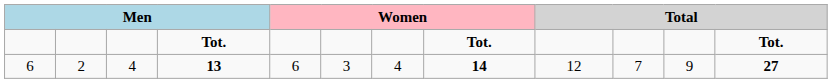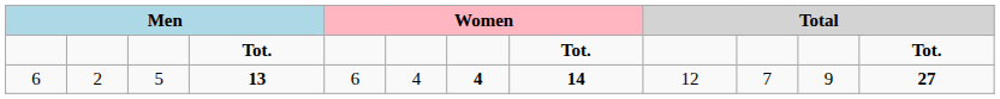13 | column 3: 4 -> 5
13 | column 6: 3 -> 4
13 | column 7: normal -> bold
